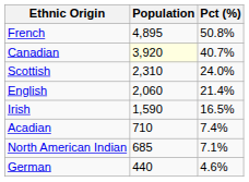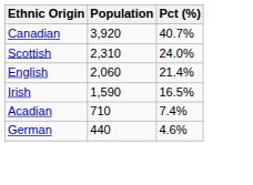- row: French | 4,895 | 50.8%
Canadian | Population: lightyellow background -> no background
- row: North American Indian | 685 | 7.1%
